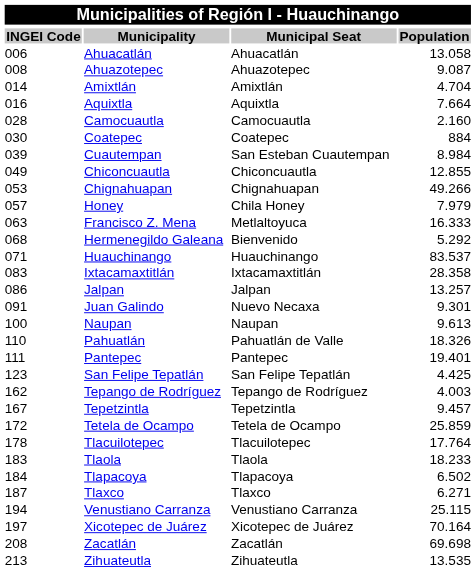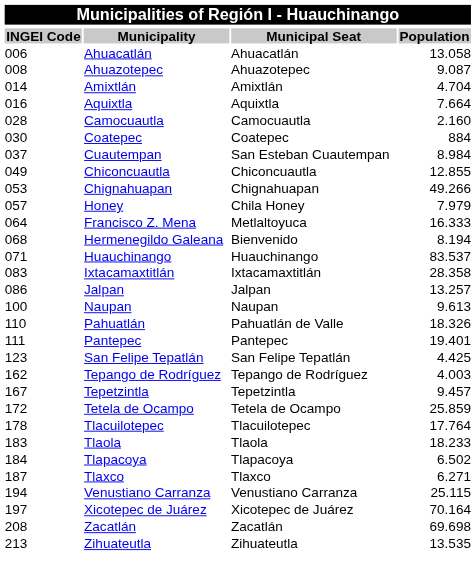Cuautempan | column 1: 039 -> 037
Francisco Z. Mena | column 1: 063 -> 064
Hermenegildo Galeana | column 4: 5.292 -> 8.194
- row: 091 | Juan Galindo | Nuevo Necaxa | 9.301
